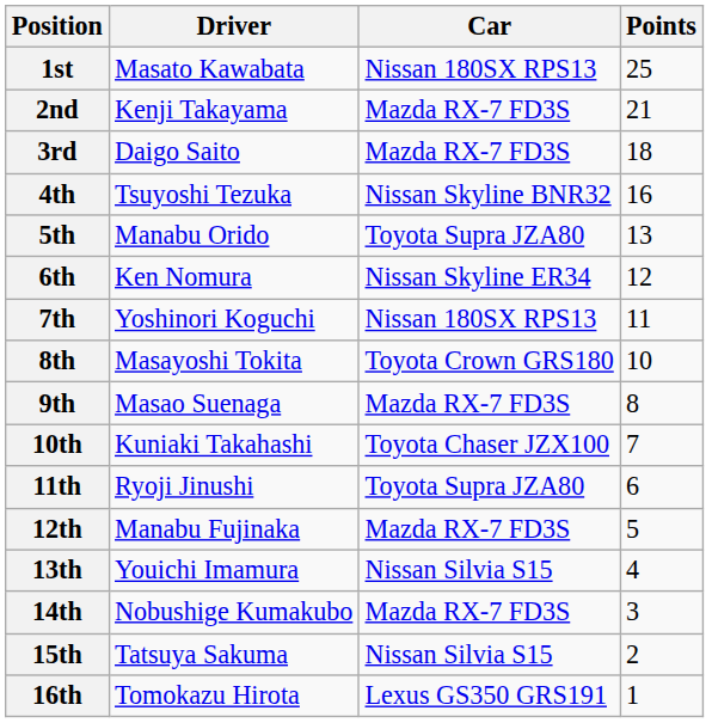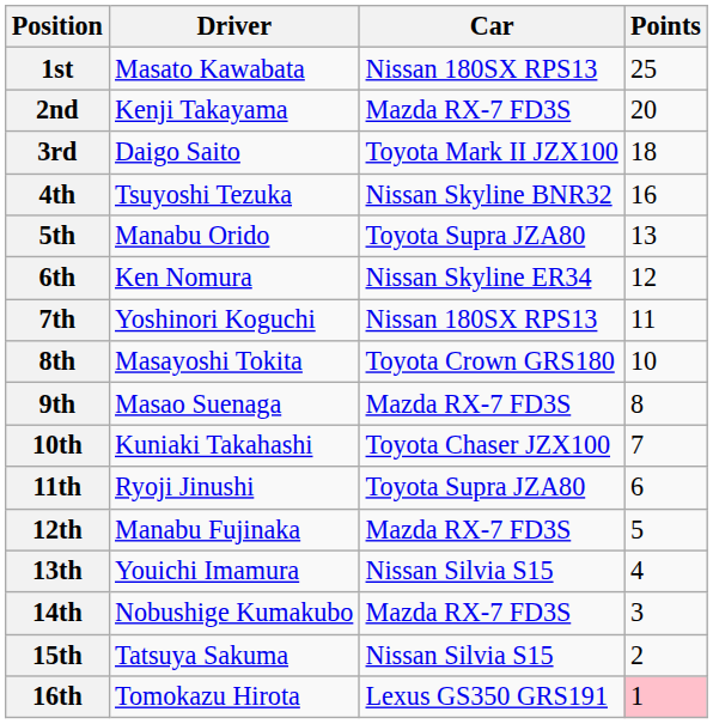2nd | Points: 21 -> 20
3rd | Car: Mazda RX-7 FD3S -> Toyota Mark II JZX100
16th | Points: no background -> pink background
